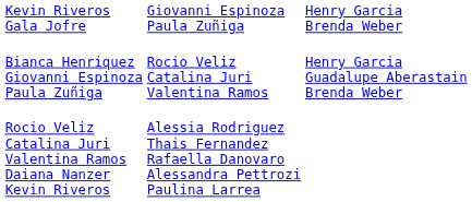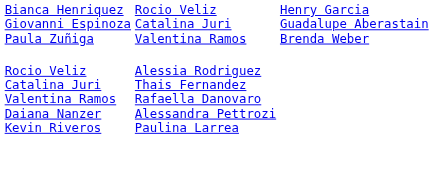- row: Kevin Riveros Gala Jofre | Giovanni Espinoza Paula Zuñiga | Henry Garcia Brenda Weber
